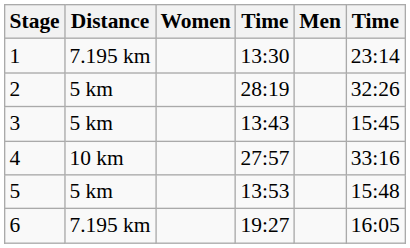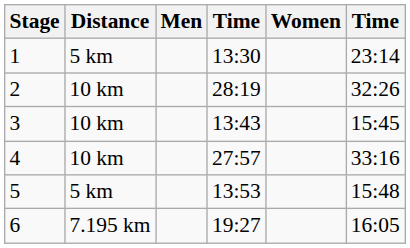columns swapped: Men <-> Women
1 | Distance: 7.195 km -> 5 km
2 | Distance: 5 km -> 10 km
3 | Distance: 5 km -> 10 km
